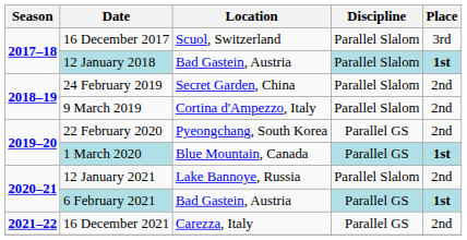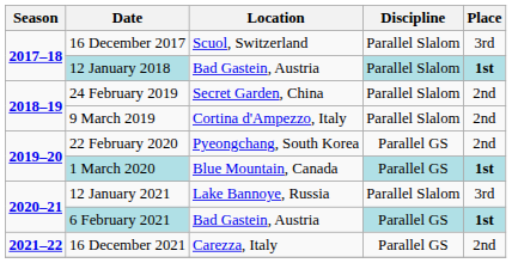12 January 2021 | Place: 2nd -> 3rd
